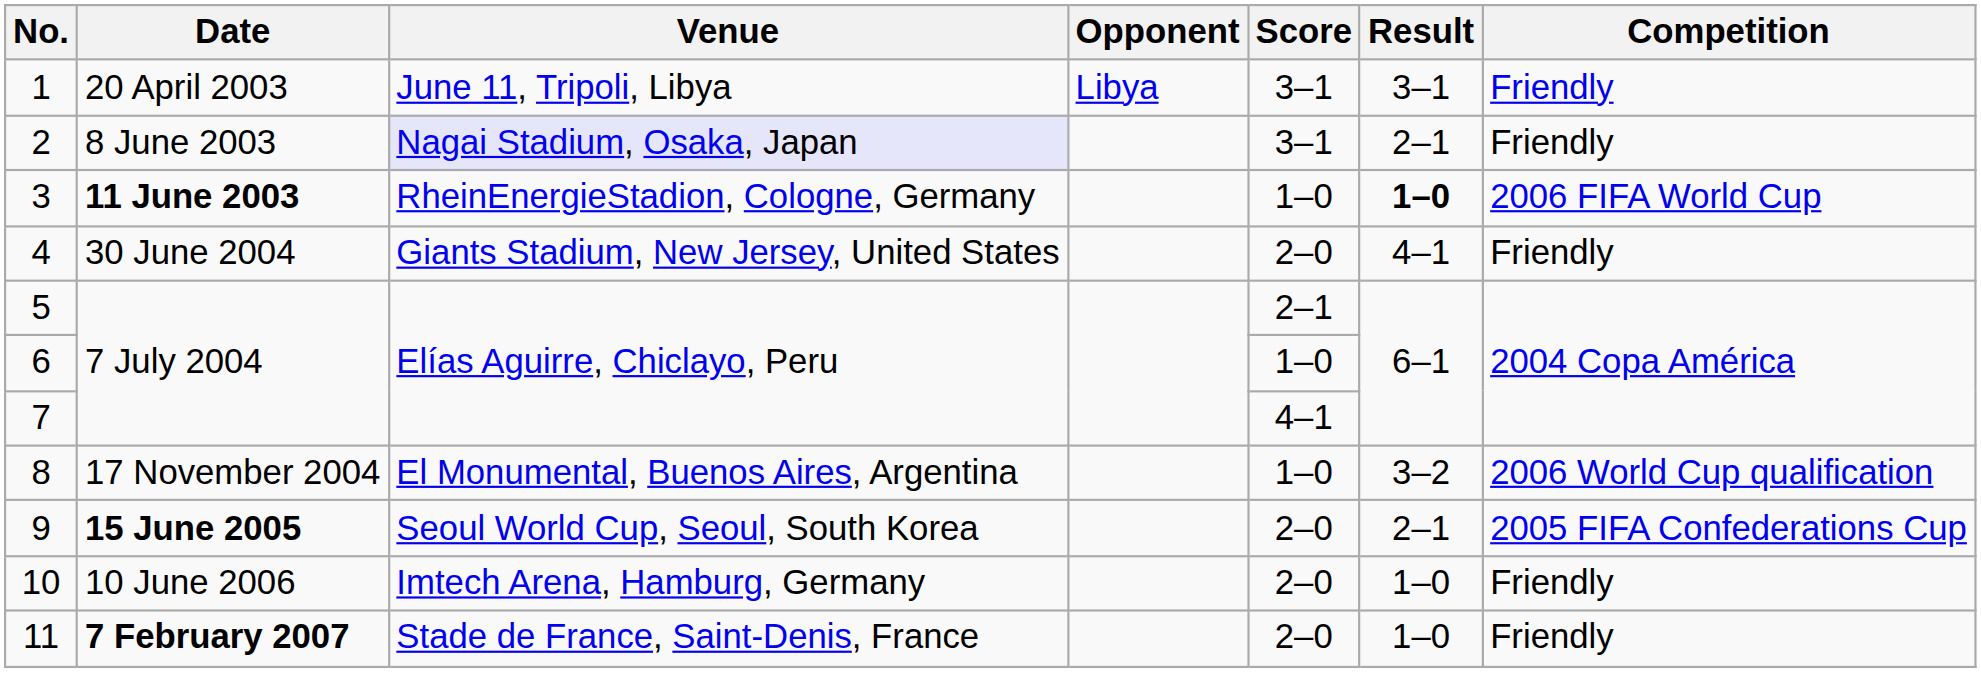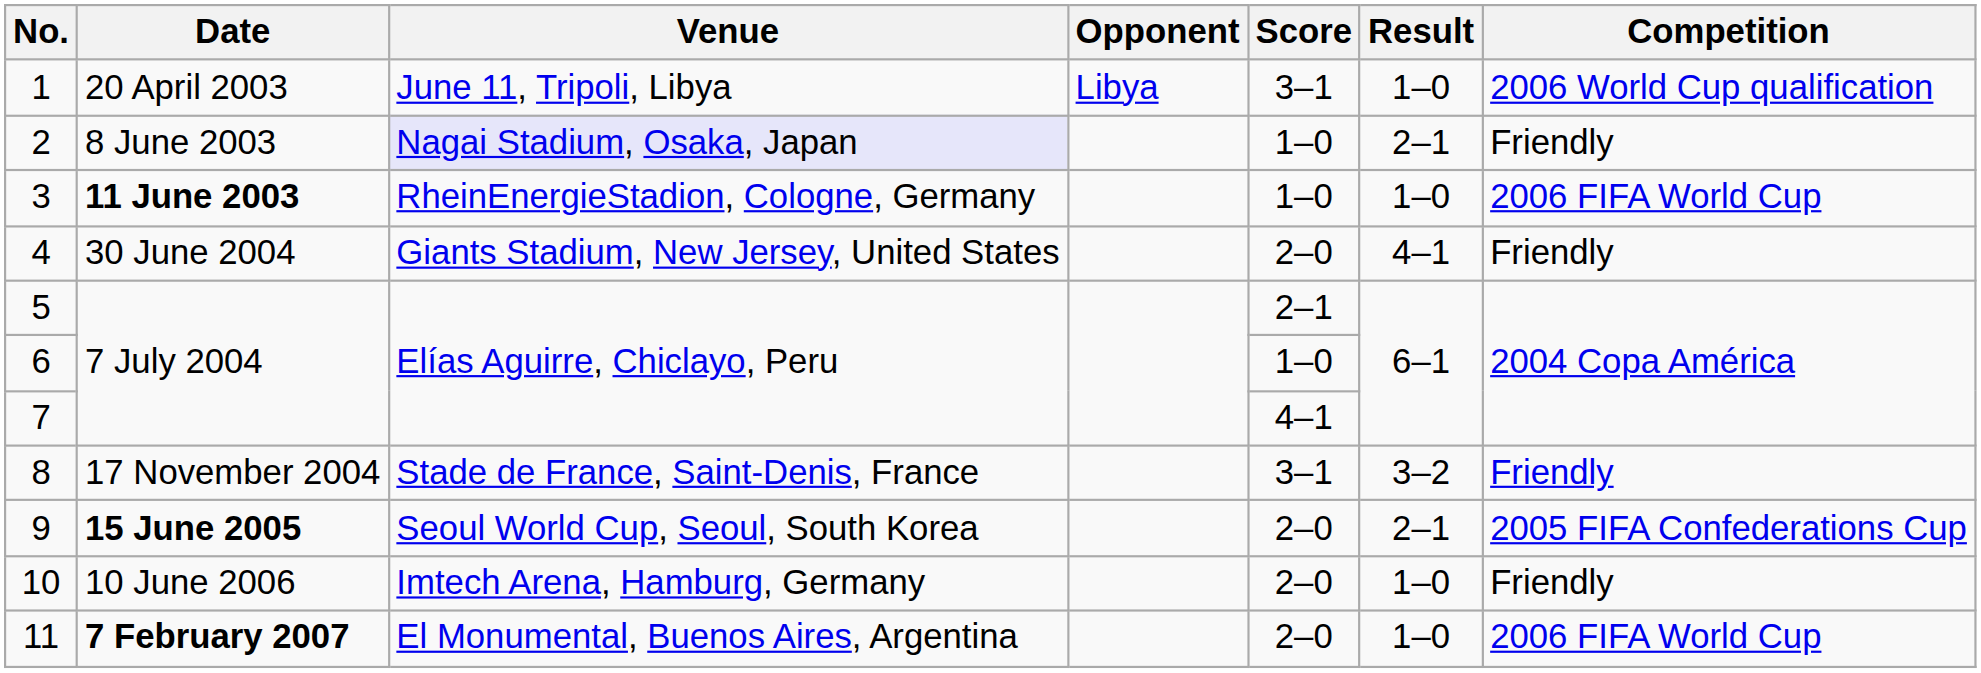1 | Result: 3–1 -> 1–0
1 | Competition: Friendly -> 2006 World Cup qualification
2 | Score: 3–1 -> 1–0
3 | Result: bold -> normal
8 | Venue: El Monumental, Buenos Aires, Argentina -> Stade de France, Saint-Denis, France
8 | Score: 1–0 -> 3–1
8 | Competition: 2006 World Cup qualification -> Friendly
11 | Venue: Stade de France, Saint-Denis, France -> El Monumental, Buenos Aires, Argentina
11 | Competition: Friendly -> 2006 FIFA World Cup
